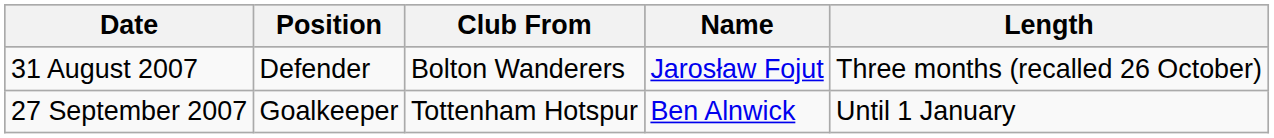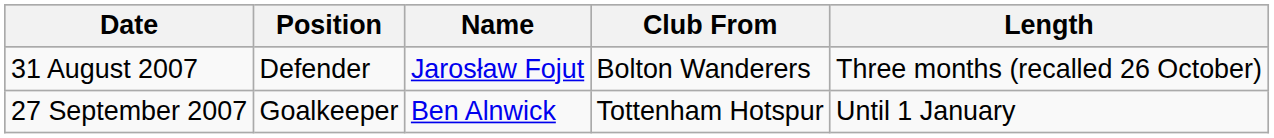columns swapped: Name <-> Club From
